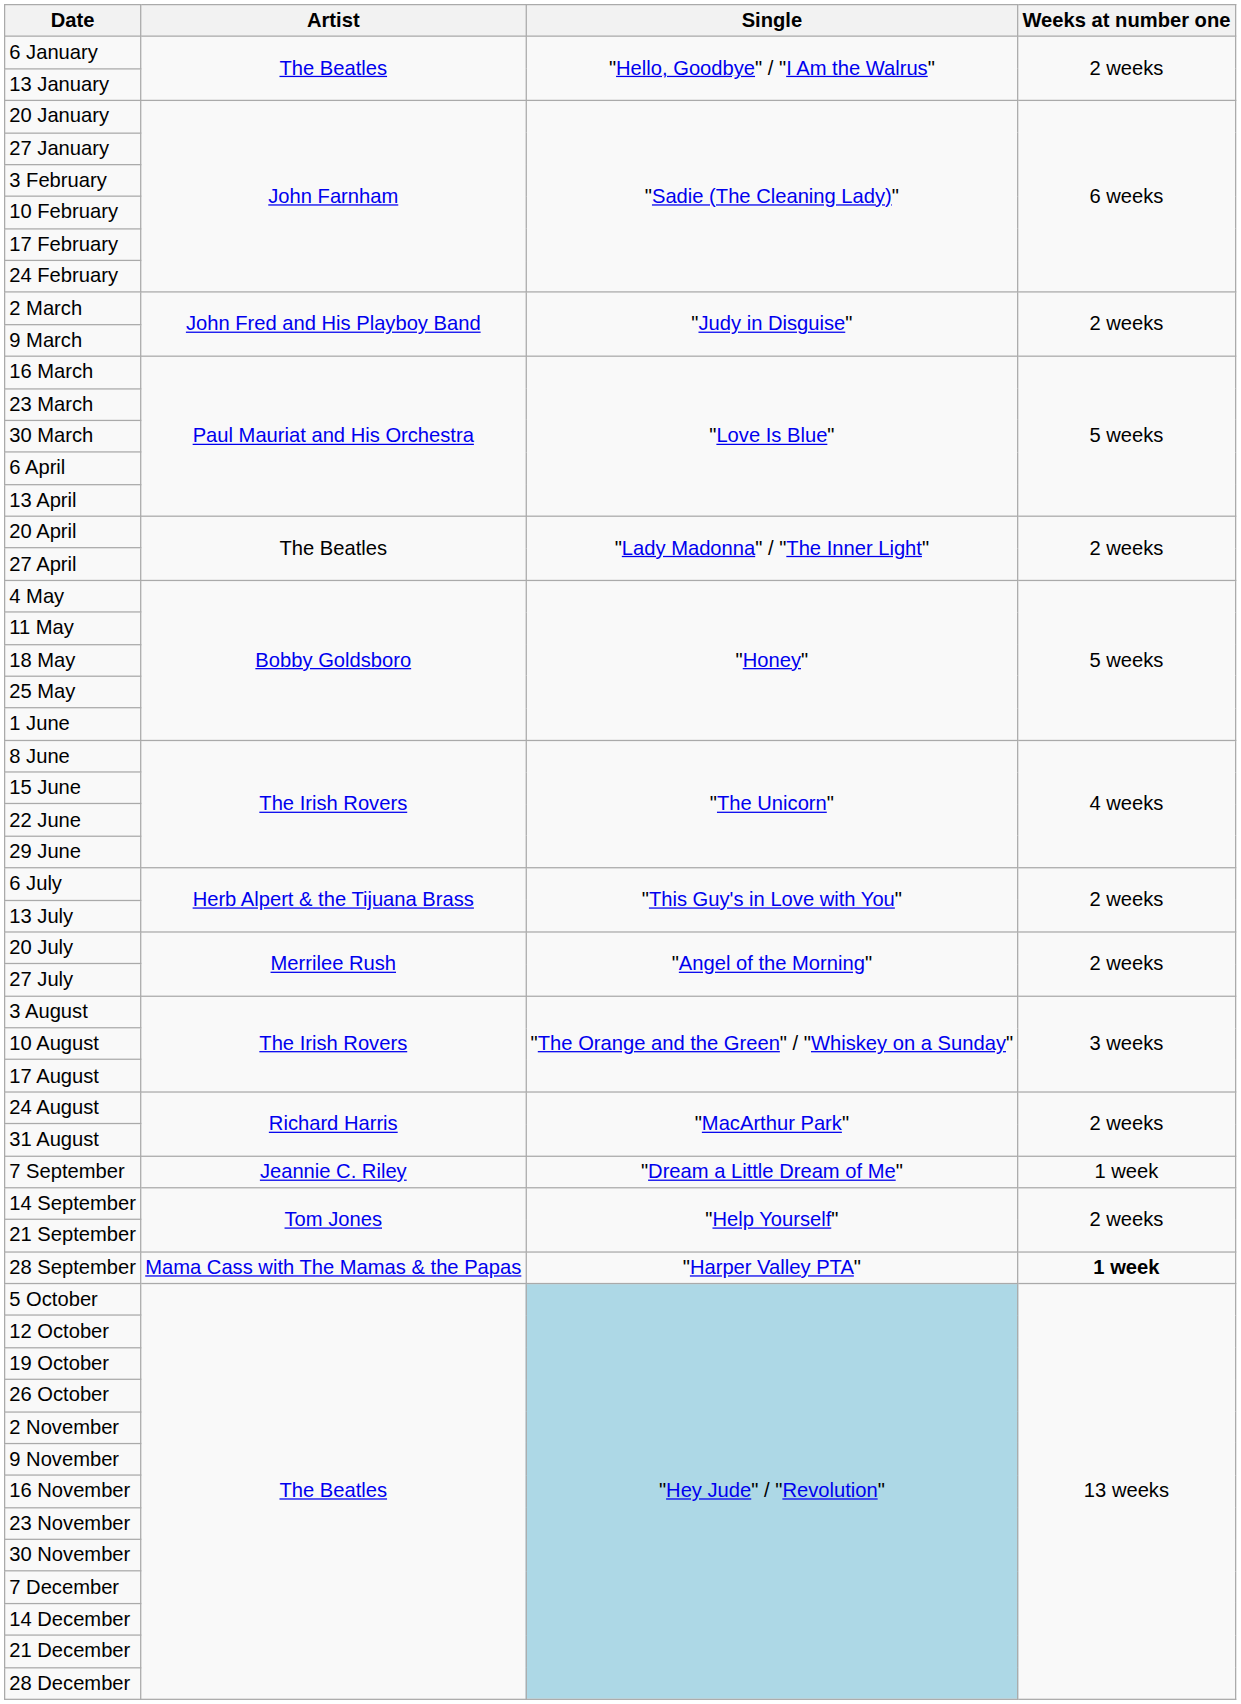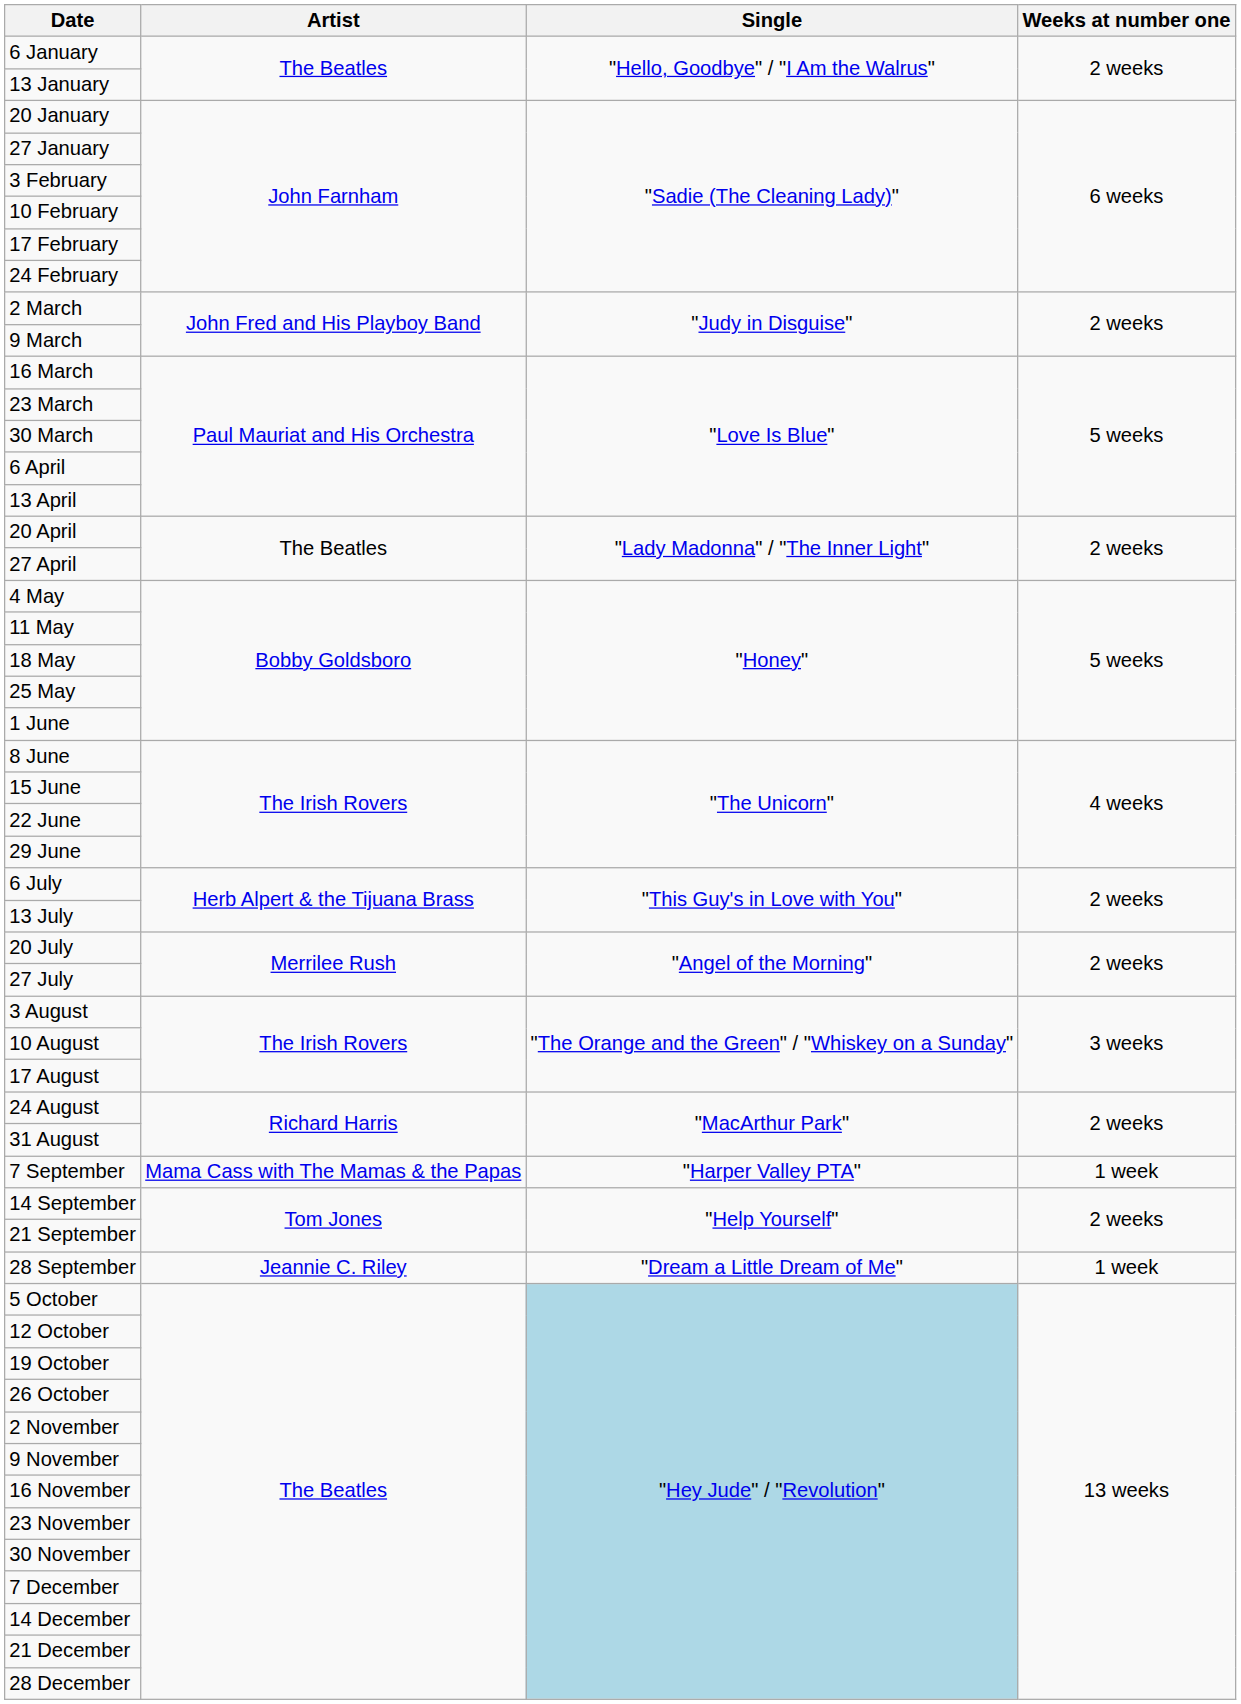7 September | Artist: Jeannie C. Riley -> Mama Cass with The Mamas & the Papas
7 September | Single: "Dream a Little Dream of Me" -> "Harper Valley PTA"
28 September | Artist: Mama Cass with The Mamas & the Papas -> Jeannie C. Riley
28 September | Single: "Harper Valley PTA" -> "Dream a Little Dream of Me"
28 September | Weeks at number one: bold -> normal
